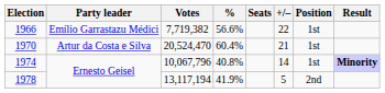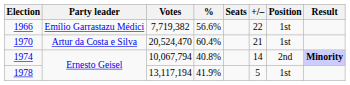1974 | Votes: 10,067,796 -> 10,067,794
1974 | Position: 1st -> 2nd
1978 | Position: 2nd -> 1st
